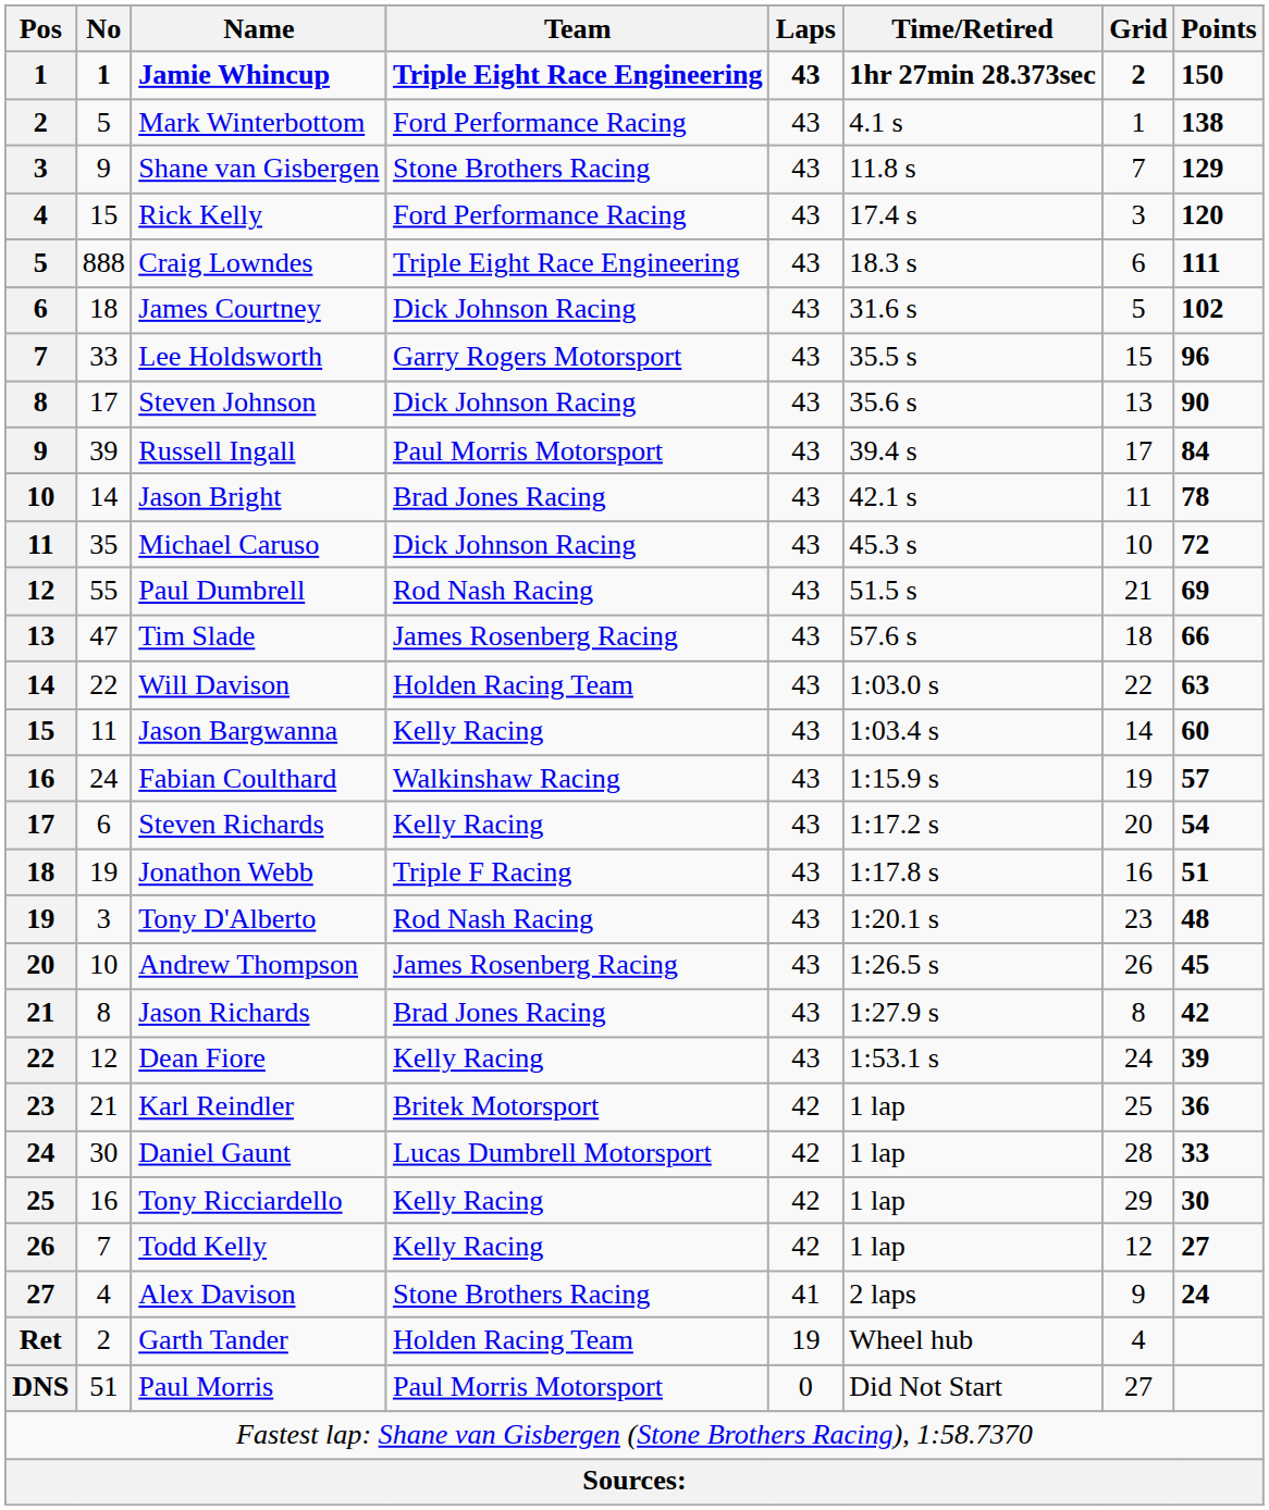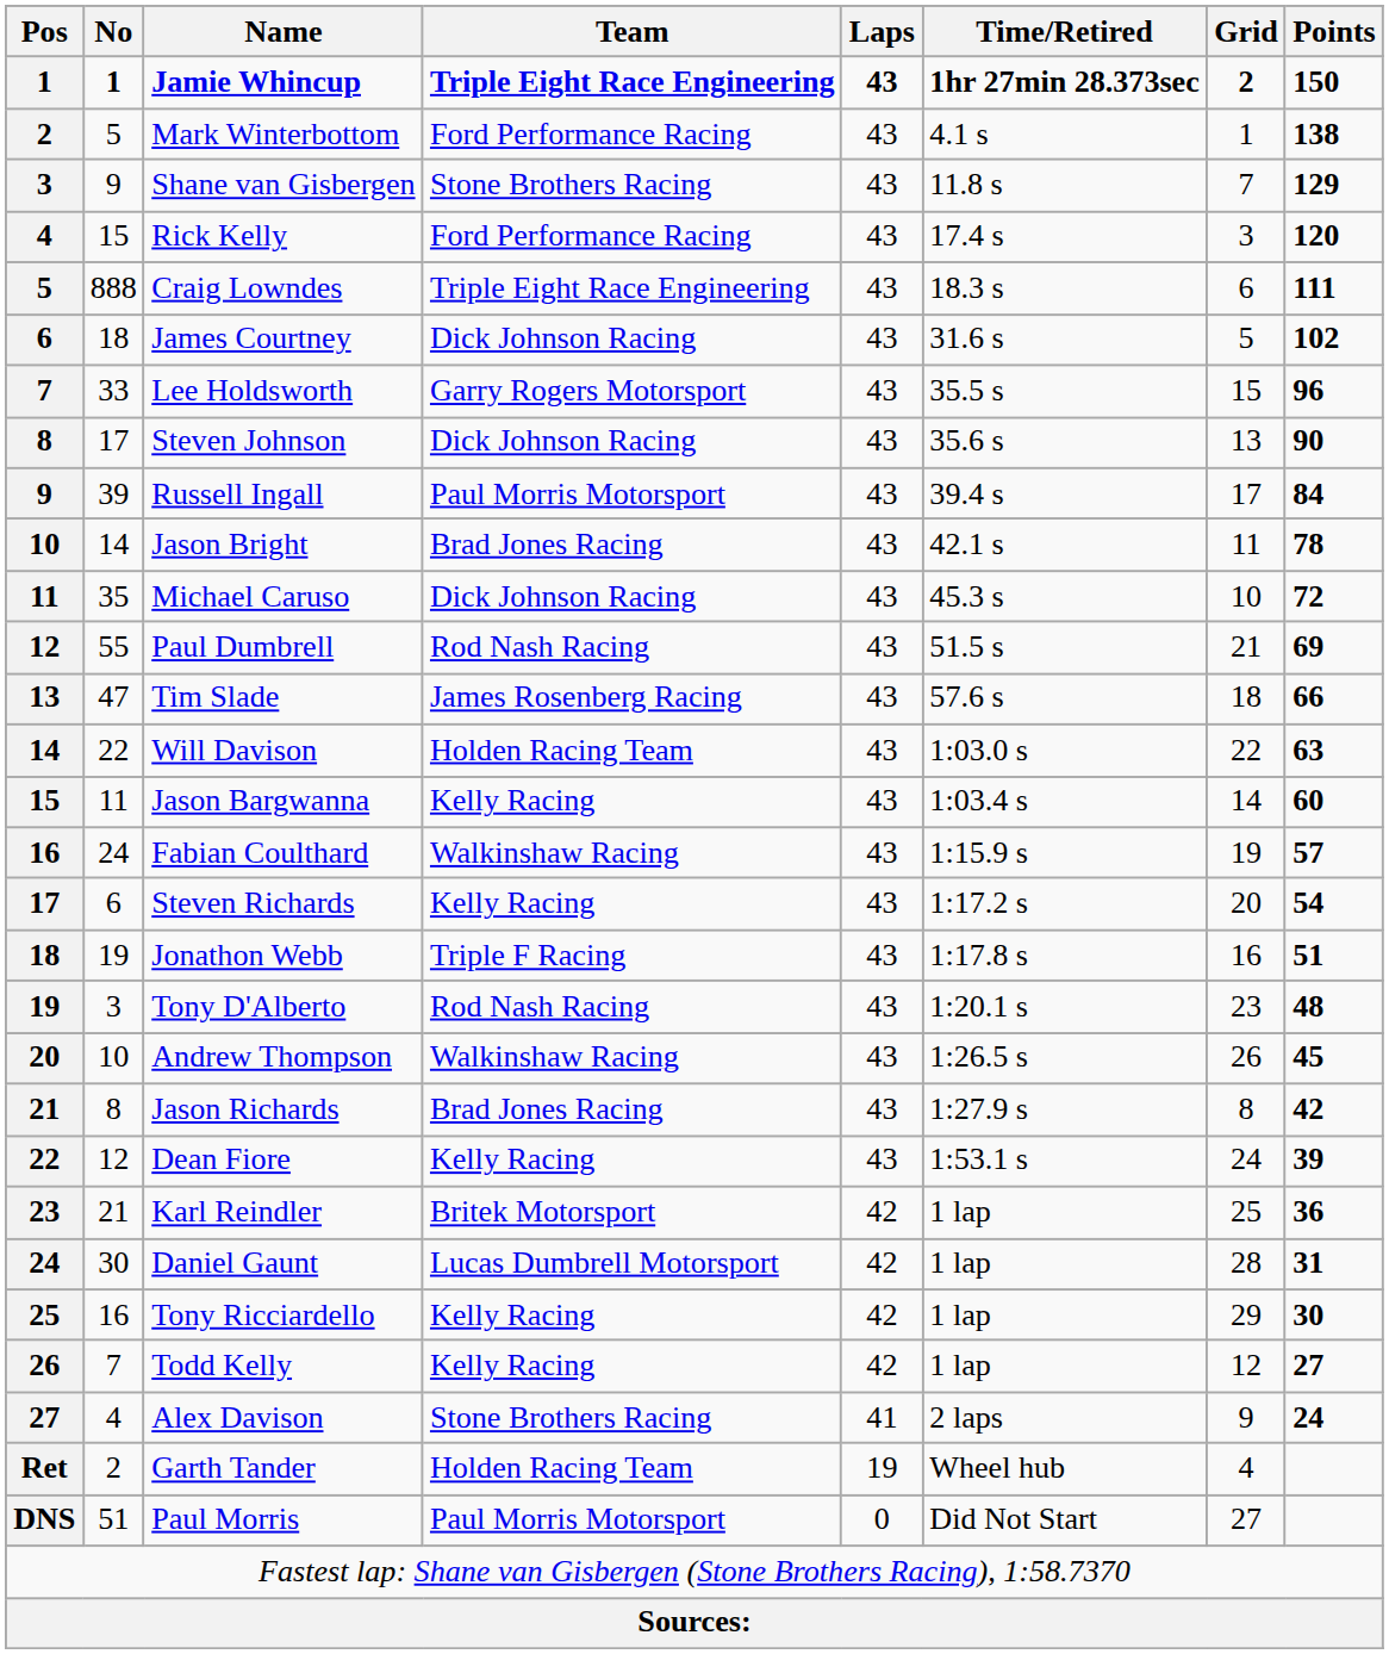Andrew Thompson | Team: James Rosenberg Racing -> Walkinshaw Racing
Daniel Gaunt | Points: 33 -> 31
